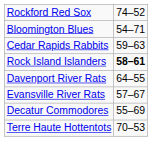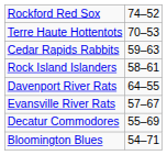rows swapped: Terre Haute Hottentots <-> Bloomington Blues
Rock Island Islanders | column 2: bold -> normal
